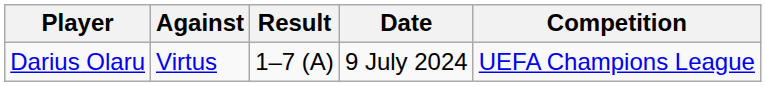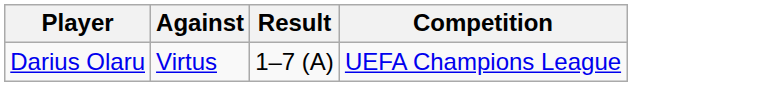- column: Date | 9 July 2024
